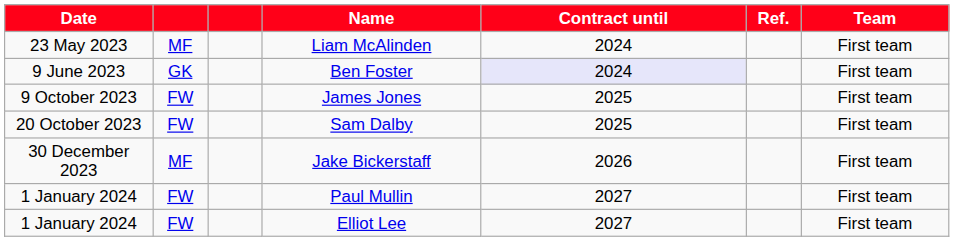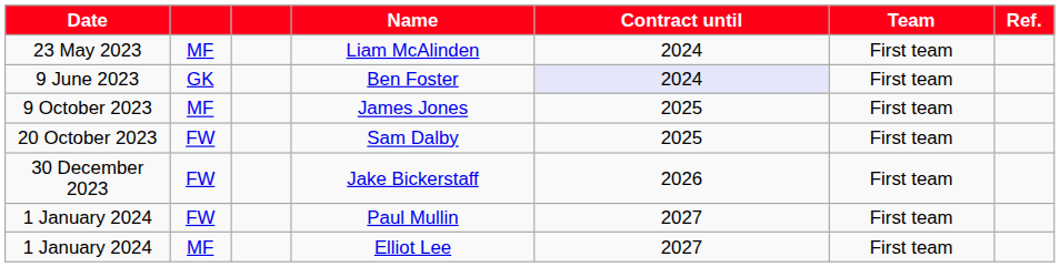columns swapped: Team <-> Ref.
James Jones | column 2: FW -> MF
Jake Bickerstaff | column 2: MF -> FW
Elliot Lee | column 2: FW -> MF
